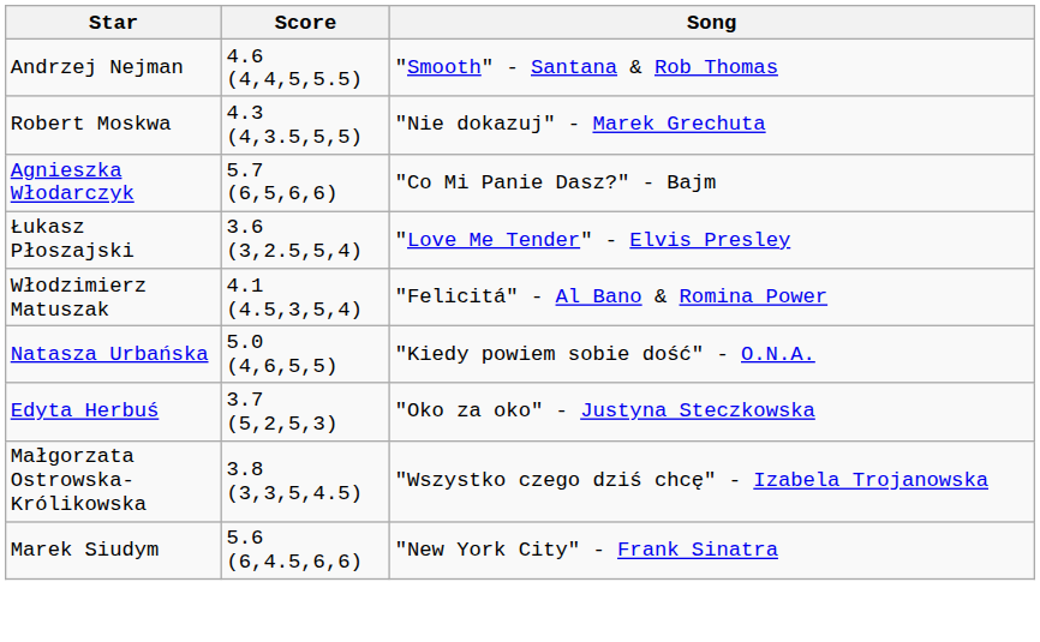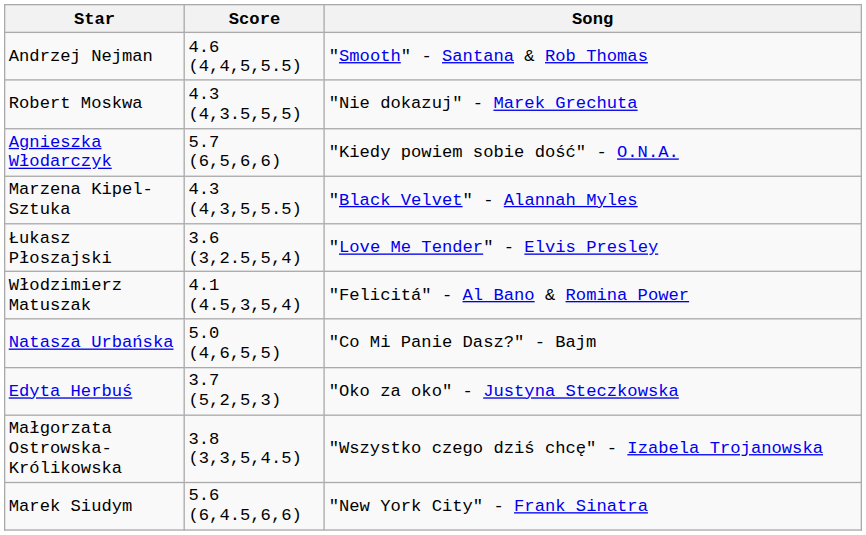Agnieszka Włodarczyk | Song: "Co Mi Panie Dasz?" - Bajm -> "Kiedy powiem sobie dość" - O.N.A.
+ row: Marzena Kipel-Sztuka | 4.3 (4,3,5,5.5) | "Black Velvet" - Alannah Myles
Natasza Urbańska | Song: "Kiedy powiem sobie dość" - O.N.A. -> "Co Mi Panie Dasz?" - Bajm
